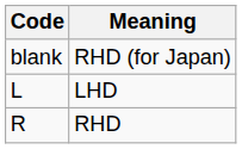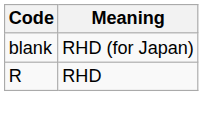- row: L | LHD
